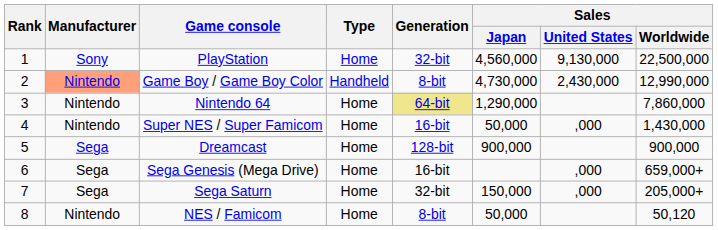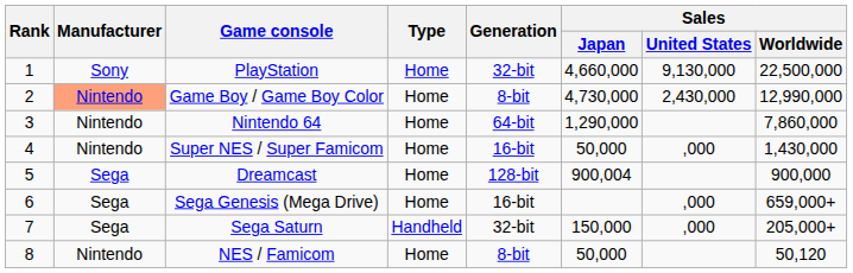PlayStation | Sales / Japan: 4,560,000 -> 4,660,000
Game Boy / Game Boy Color | Type: Handheld -> Home
Nintendo 64 | Generation: khaki background -> no background
Dreamcast | Sales / Japan: 900,000 -> 900,004
Sega Saturn | Type: Home -> Handheld
